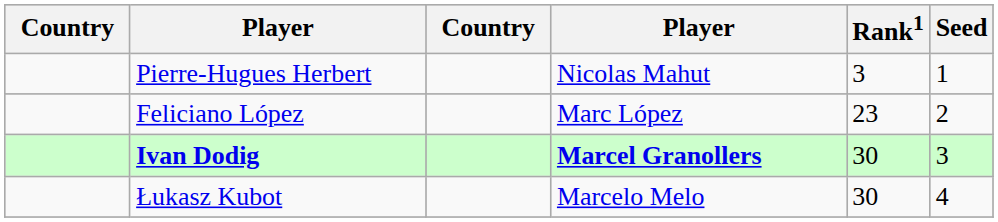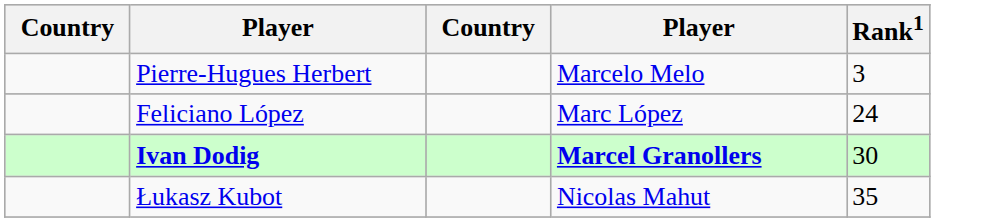- column: Seed | 1 | 2 | 3 | 4
Pierre-Hugues Herbert | column 4: Nicolas Mahut -> Marcelo Melo
Feliciano López | Rank1: 23 -> 24
Łukasz Kubot | column 4: Marcelo Melo -> Nicolas Mahut
Łukasz Kubot | Rank1: 30 -> 35
